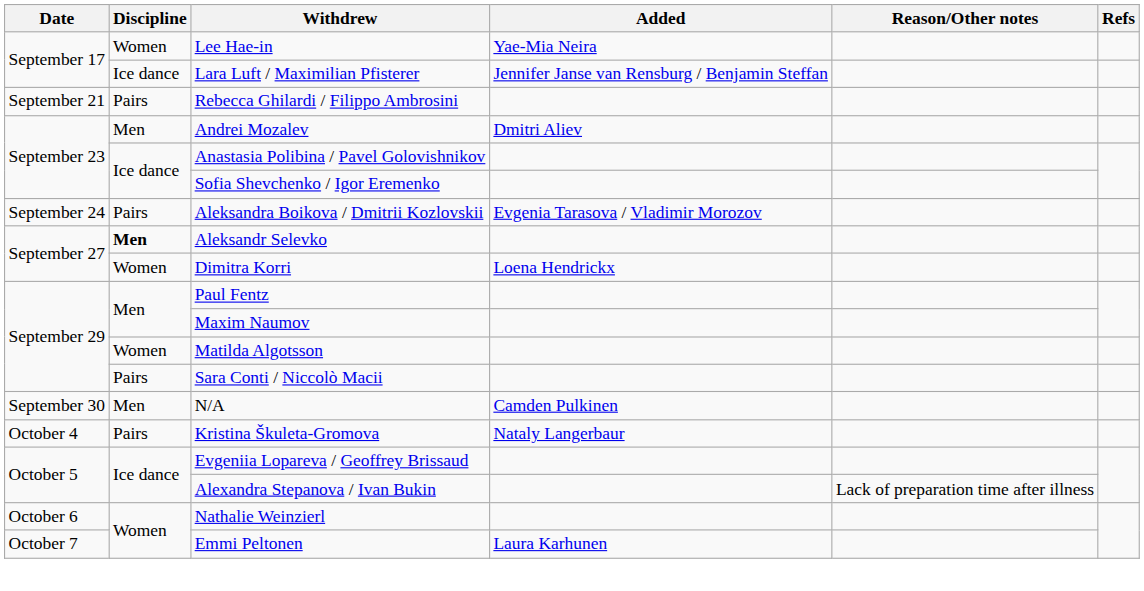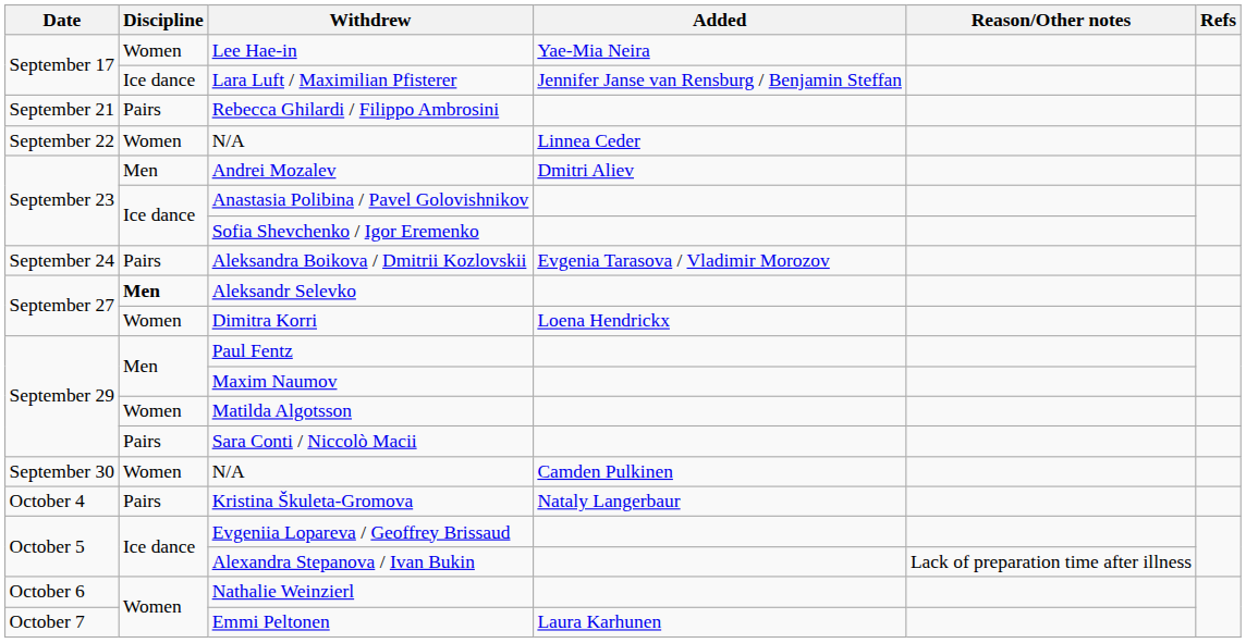+ row: September 22 | Women | N/A | Linnea Ceder
September 30 / N/A | Discipline: Men -> Women
